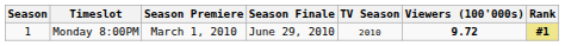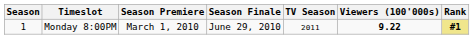Monday 8:00PM | TV Season: 2010 -> 2011
Monday 8:00PM | Viewers (100'000s): 9.72 -> 9.22
